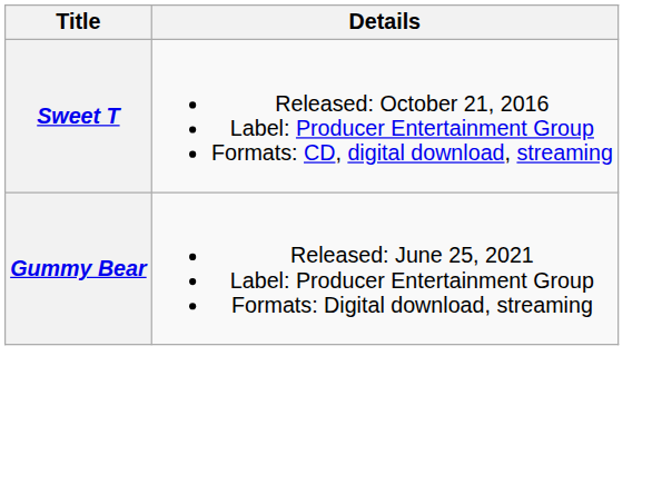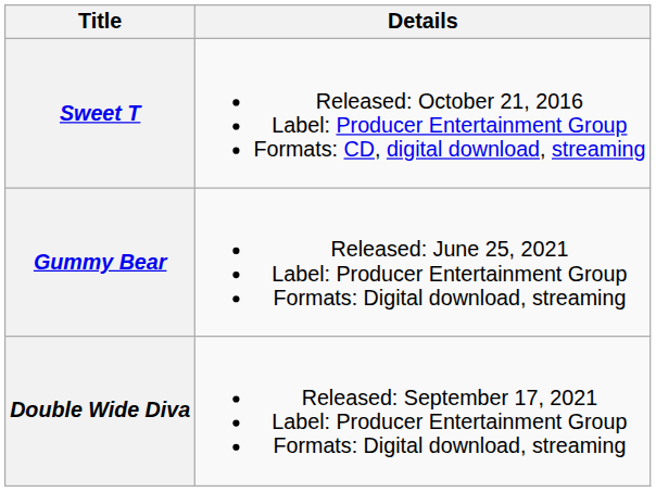+ row: Double Wide Diva | Released: September 17, 2021 Label: Producer Entertainment Group Formats: Digital download, streaming
